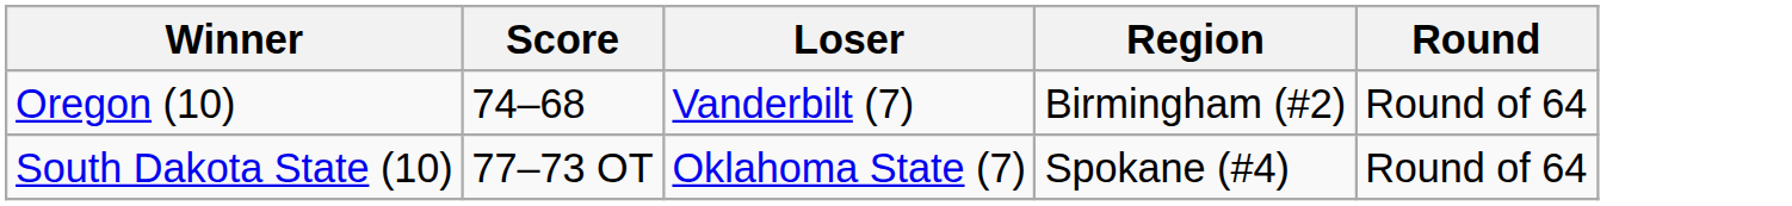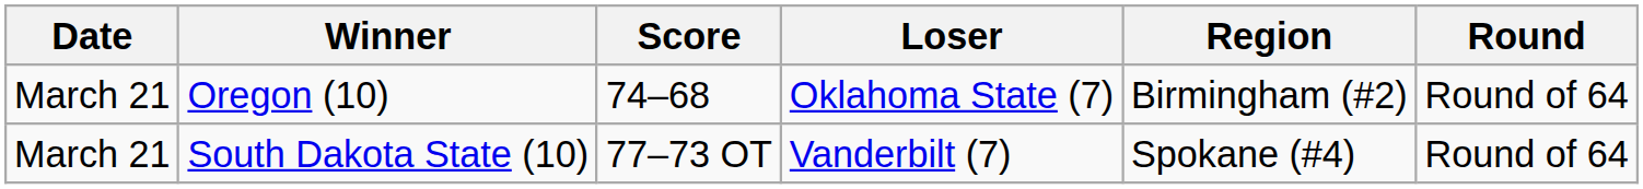+ column: Date | March 21 | March 21
Oregon (10) | Loser: Vanderbilt (7) -> Oklahoma State (7)
South Dakota State (10) | Loser: Oklahoma State (7) -> Vanderbilt (7)
